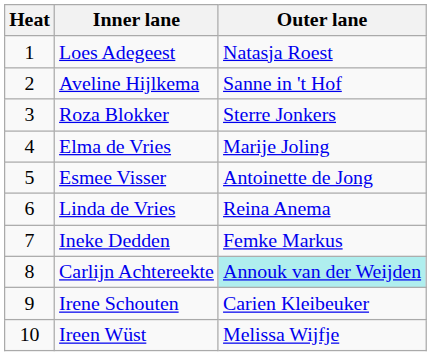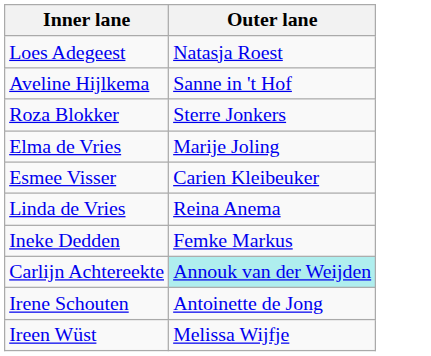- column: Heat | 1 | 2 | 3 | 4 | 5 | 6 | 7 | 8 | 9 | 10
Esmee Visser | Outer lane: Antoinette de Jong -> Carien Kleibeuker
Irene Schouten | Outer lane: Carien Kleibeuker -> Antoinette de Jong
